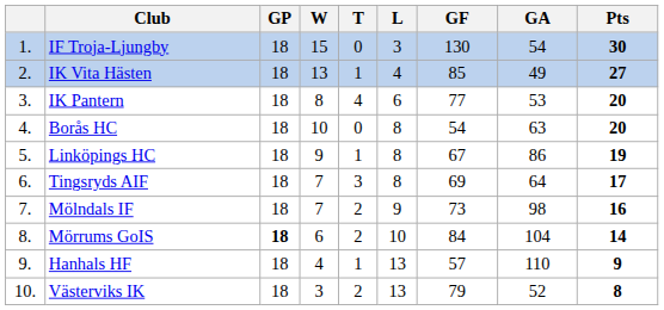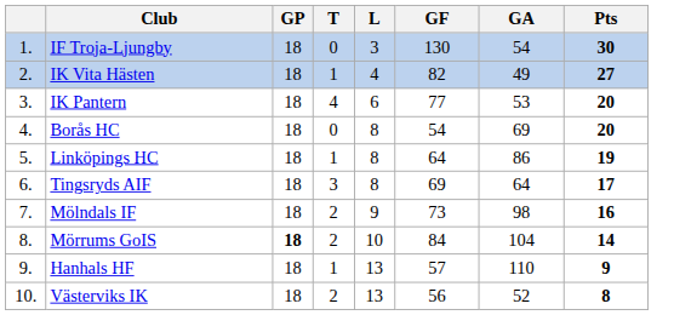- column: W | 15 | 13 | 8 | 10 | 9 | 7 | 7 | 6 | 4 | 3
IK Vita Hästen | GF: 85 -> 82
Borås HC | GA: 63 -> 69
Linköpings HC | GF: 67 -> 64
Västerviks IK | GF: 79 -> 56
